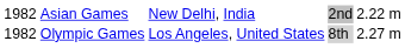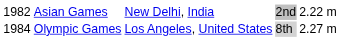Olympic Games | column 1: 1982 -> 1984
